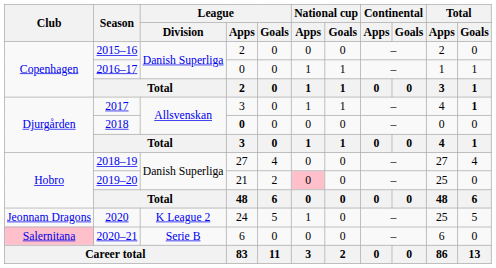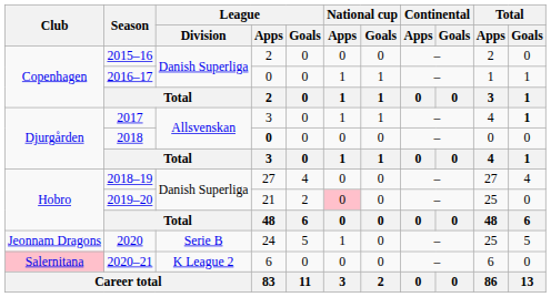2020 | League / Division: K League 2 -> Serie B
2020–21 | League / Division: Serie B -> K League 2
